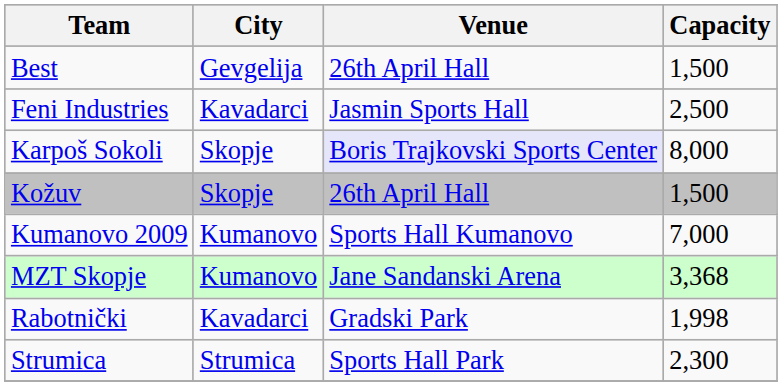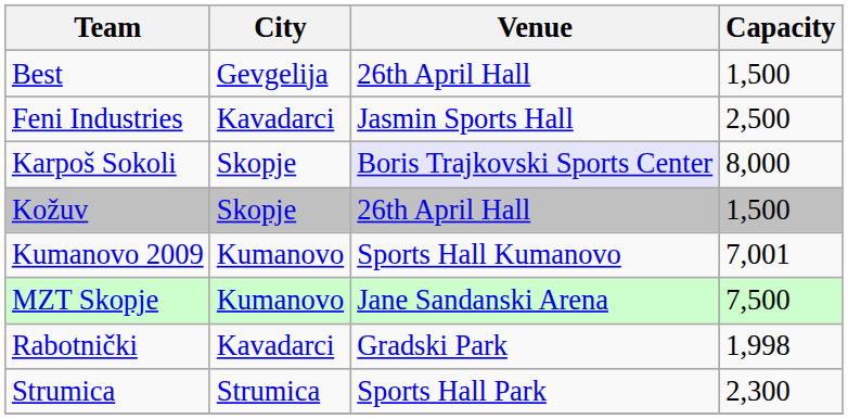Kumanovo 2009 | Capacity: 7,000 -> 7,001
MZT Skopje | Capacity: 3,368 -> 7,500
